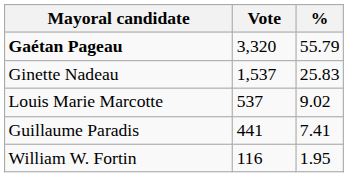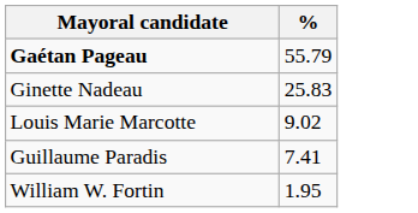- column: Vote | 3,320 | 1,537 | 537 | 441 | 116
